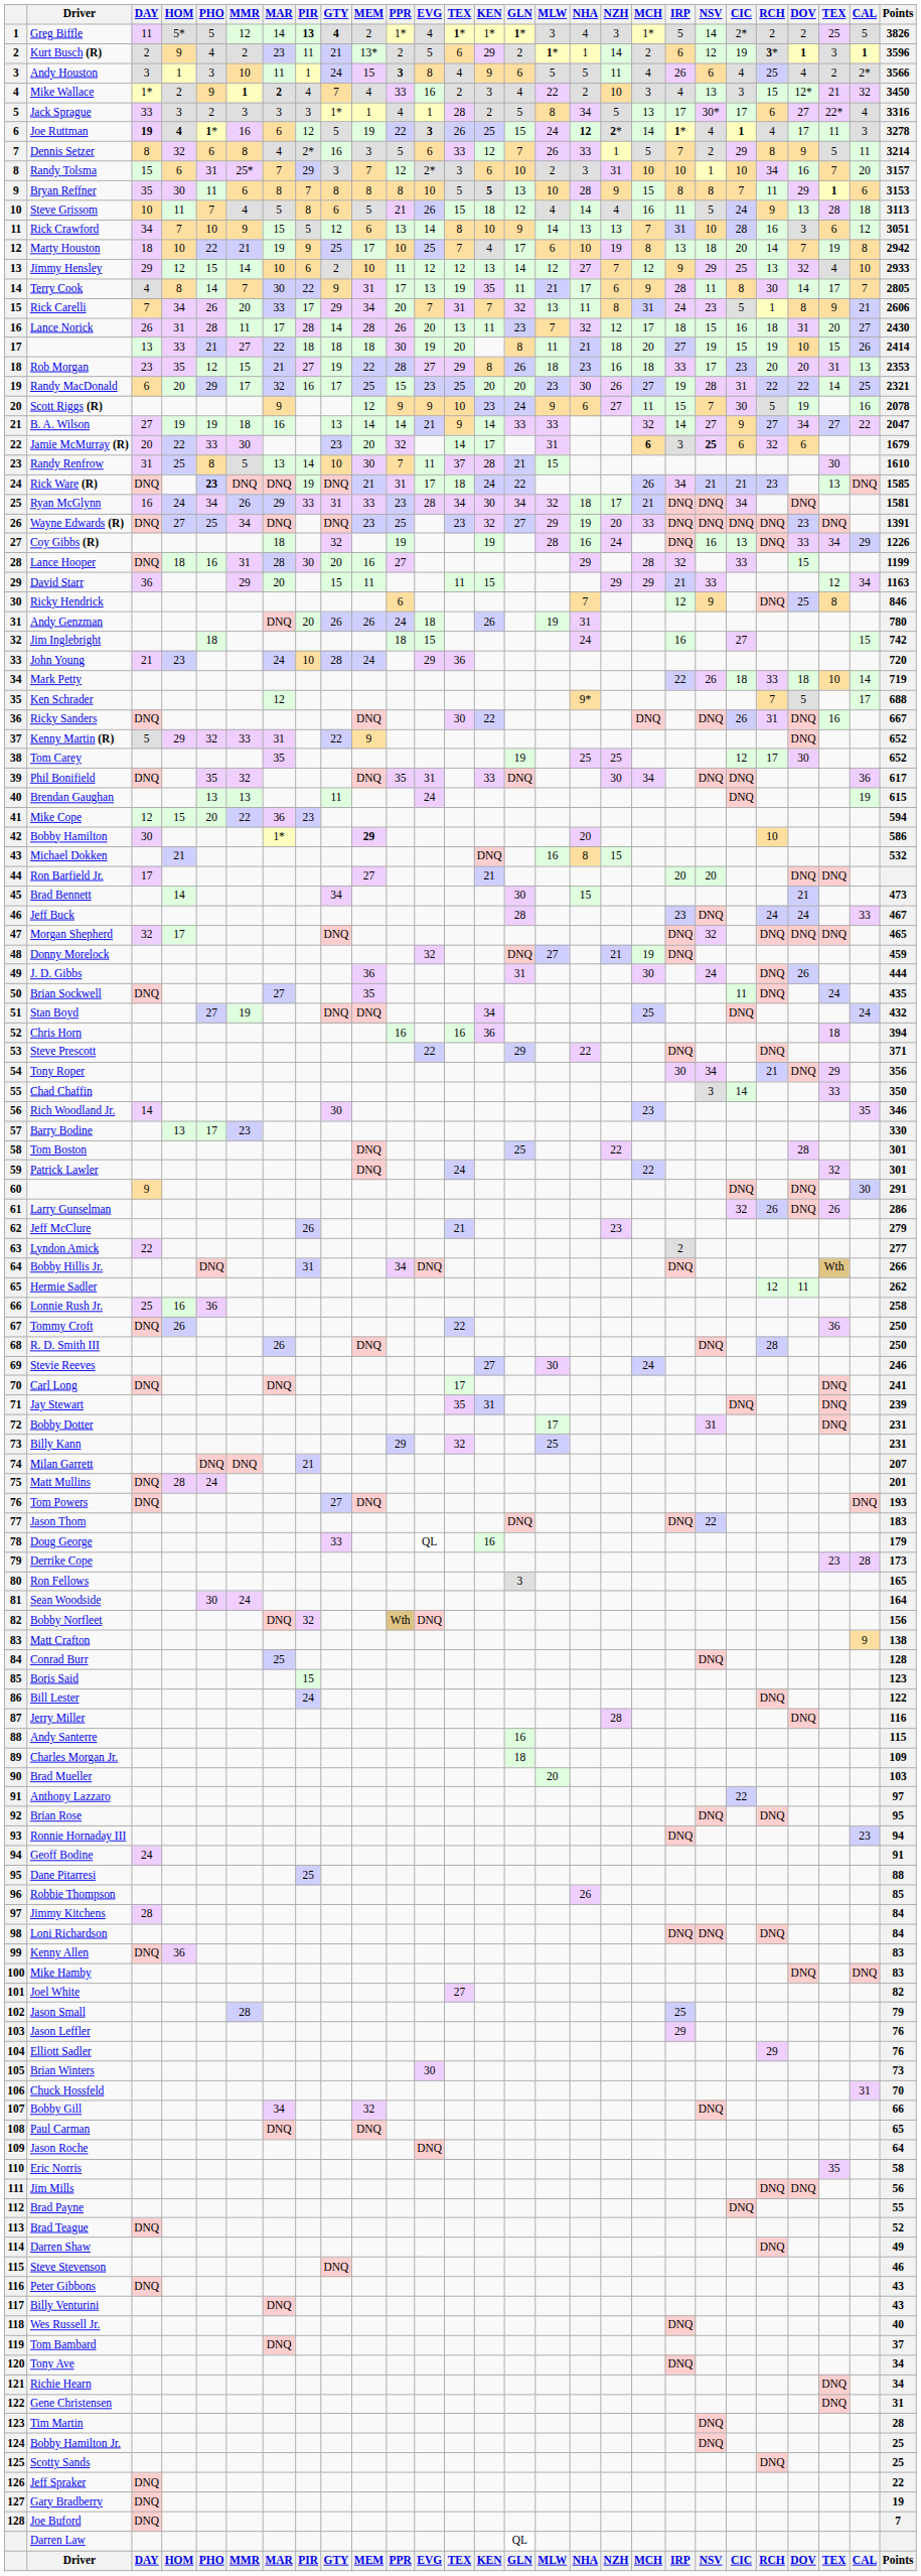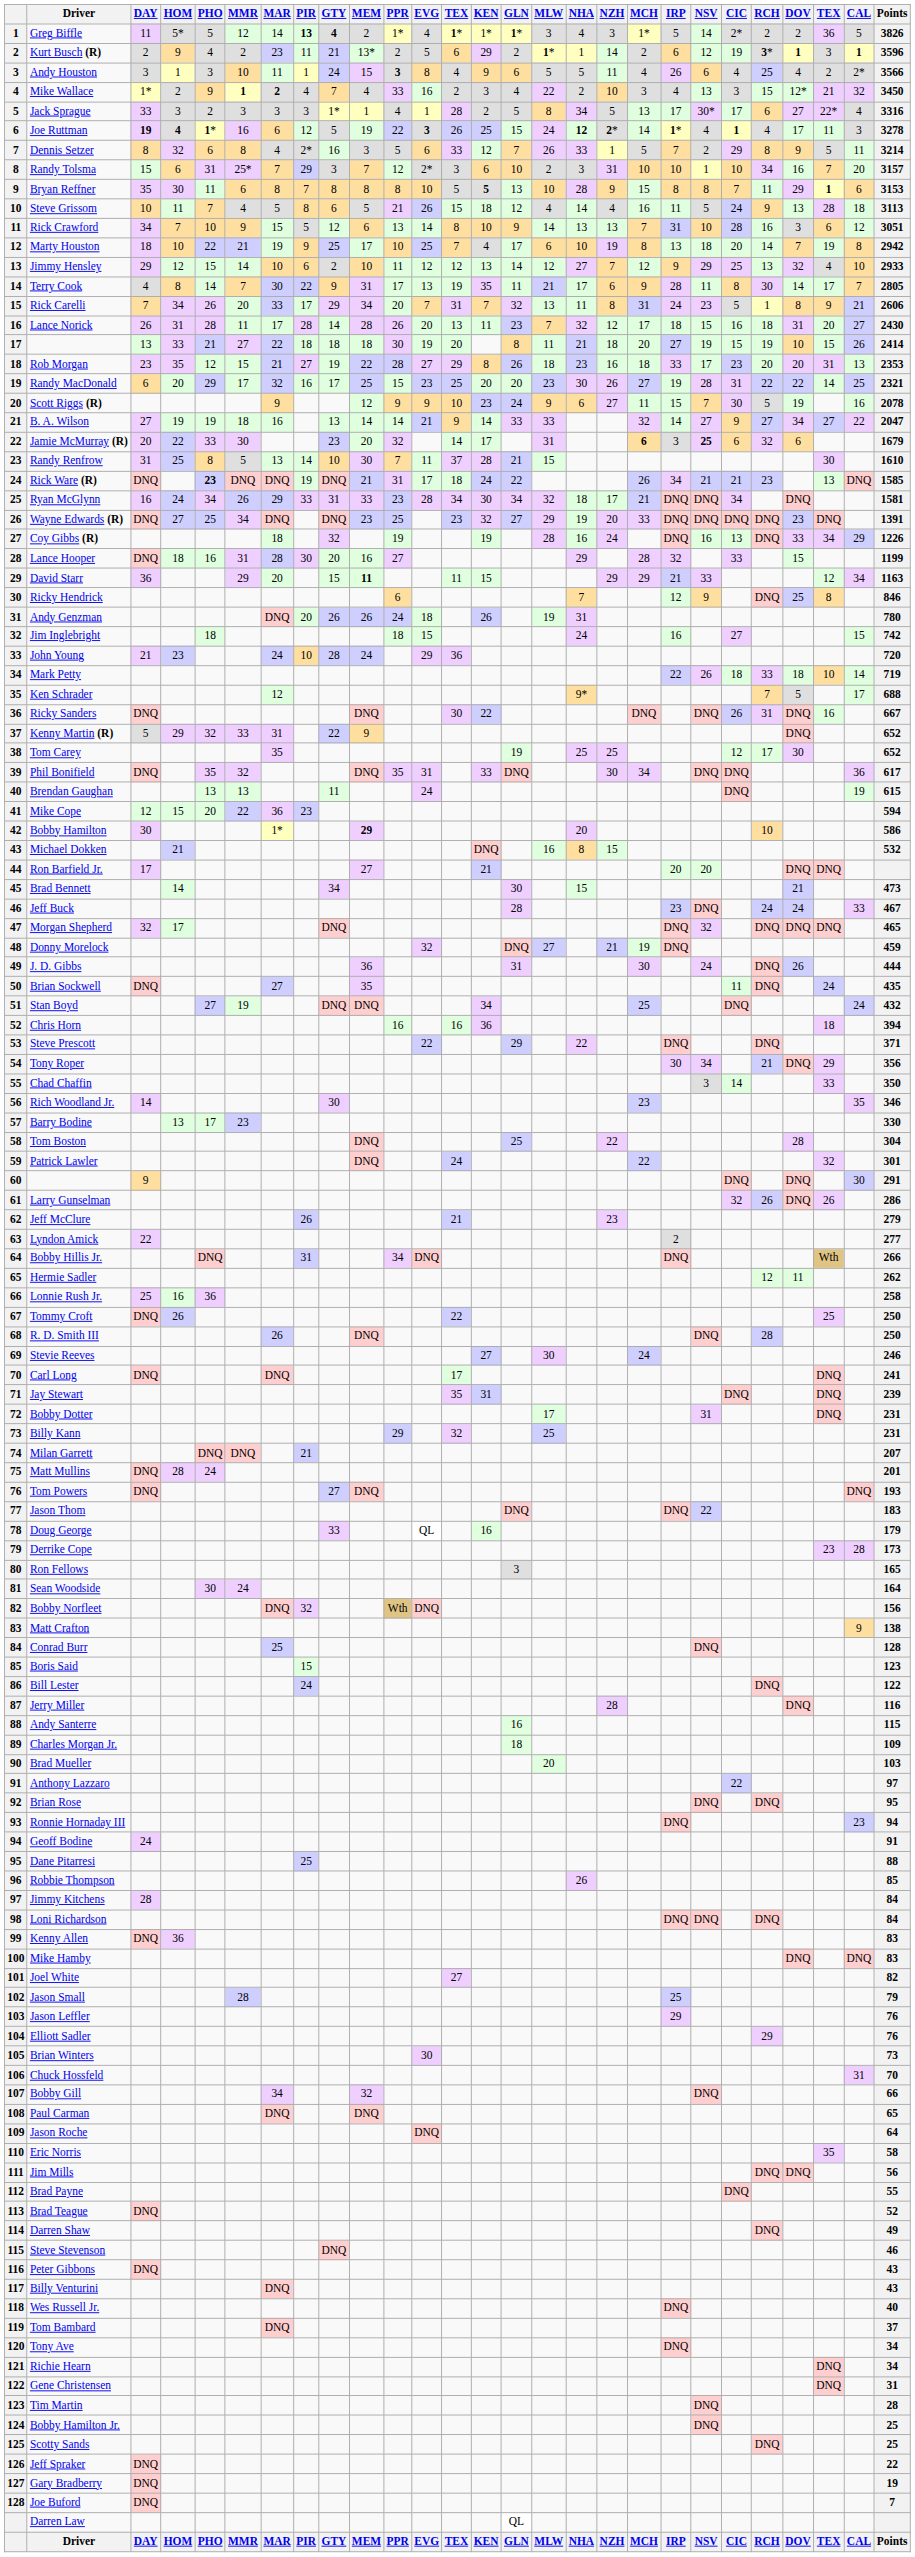Greg Biffle | column 25: 25 -> 36
David Starr | MEM: normal -> bold
Tom Boston | Points: 301 -> 304
Tommy Croft | column 25: 36 -> 25
